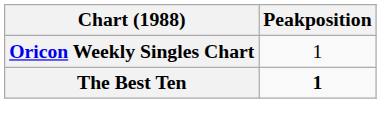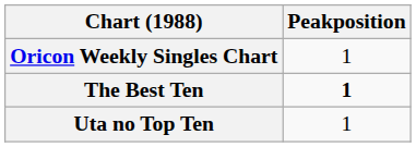+ row: Uta no Top Ten | 1
